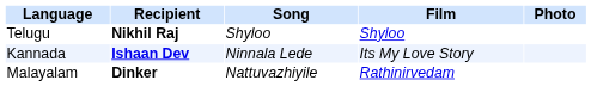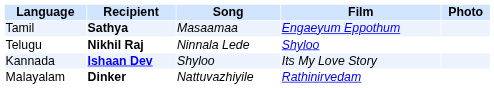+ row: Tamil | Sathya | Masaamaa | Engaeyum Eppothum
Telugu | Song: Shyloo -> Ninnala Lede
Kannada | Song: Ninnala Lede -> Shyloo
